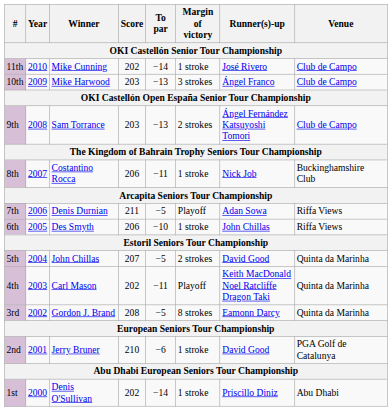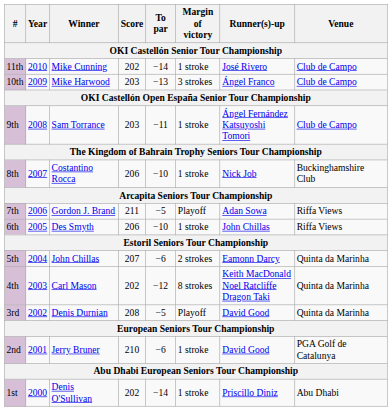9th | To par: −13 -> −11
9th | Margin of victory: 2 strokes -> 1 stroke
8th | To par: −11 -> −10
7th | Winner: Denis Durnian -> Gordon J. Brand
5th | To par: −5 -> −6
5th | Runner(s)-up: David Good -> Eamonn Darcy
4th | To par: −11 -> −12
4th | Margin of victory: Playoff -> 8 strokes
3rd | Winner: Gordon J. Brand -> Denis Durnian
3rd | Margin of victory: 8 strokes -> Playoff
3rd | Runner(s)-up: Eamonn Darcy -> David Good
